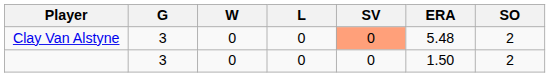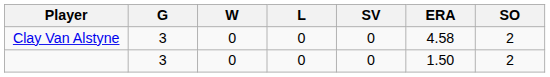Clay Van Alstyne | SV: lightsalmon background -> no background
Clay Van Alstyne | ERA: 5.48 -> 4.58
